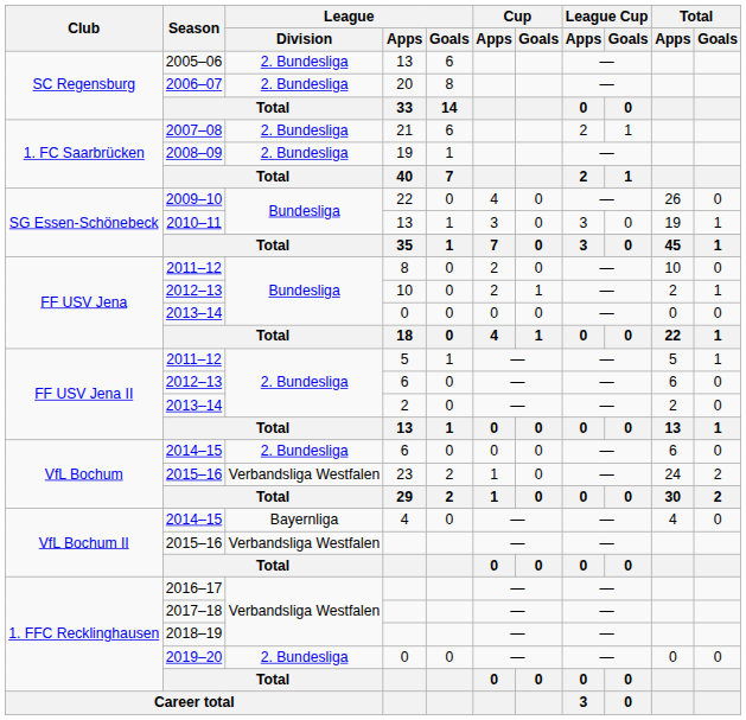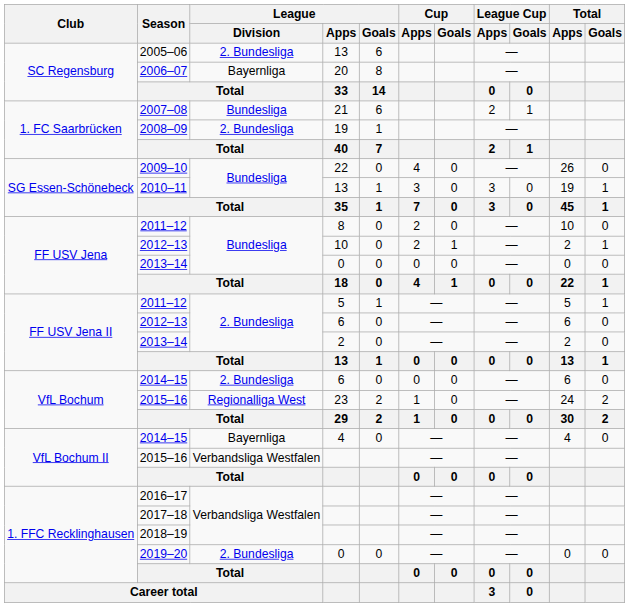2006–07 | League / Division: 2. Bundesliga -> Bayernliga
2007–08 | League / Division: 2. Bundesliga -> Bundesliga
2015–16 / 23 | League / Division: Verbandsliga Westfalen -> Regionalliga West
